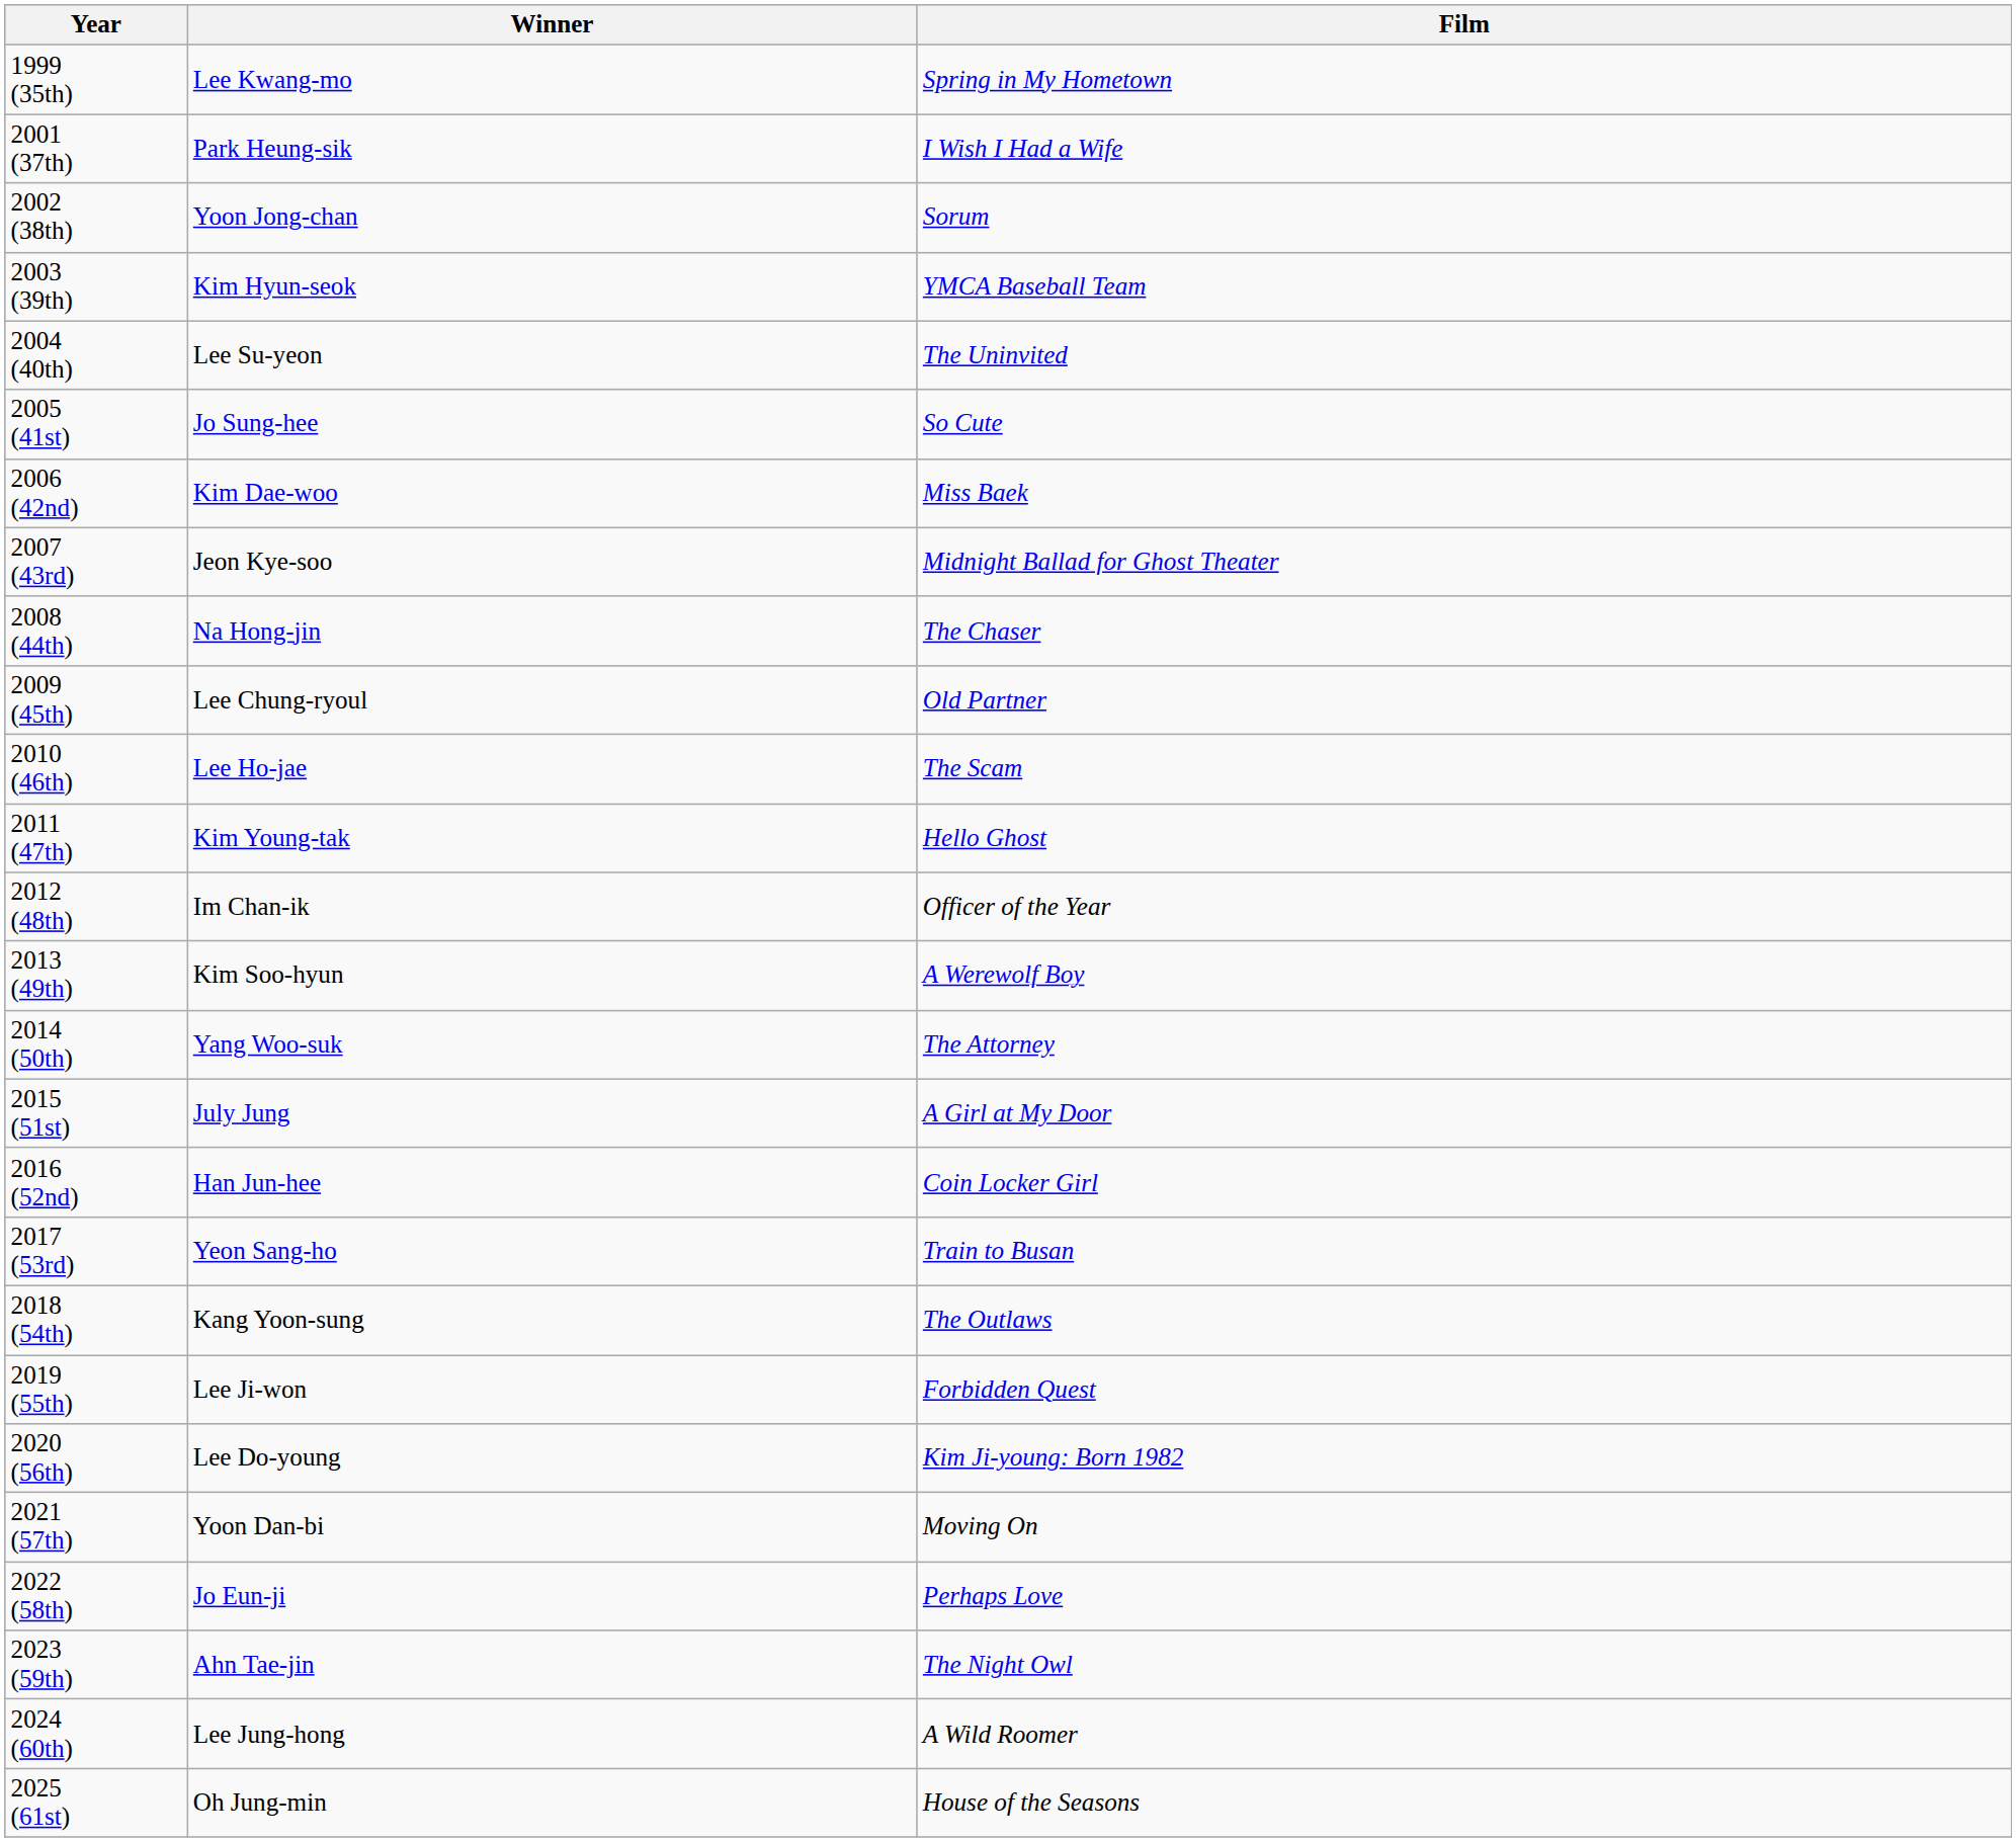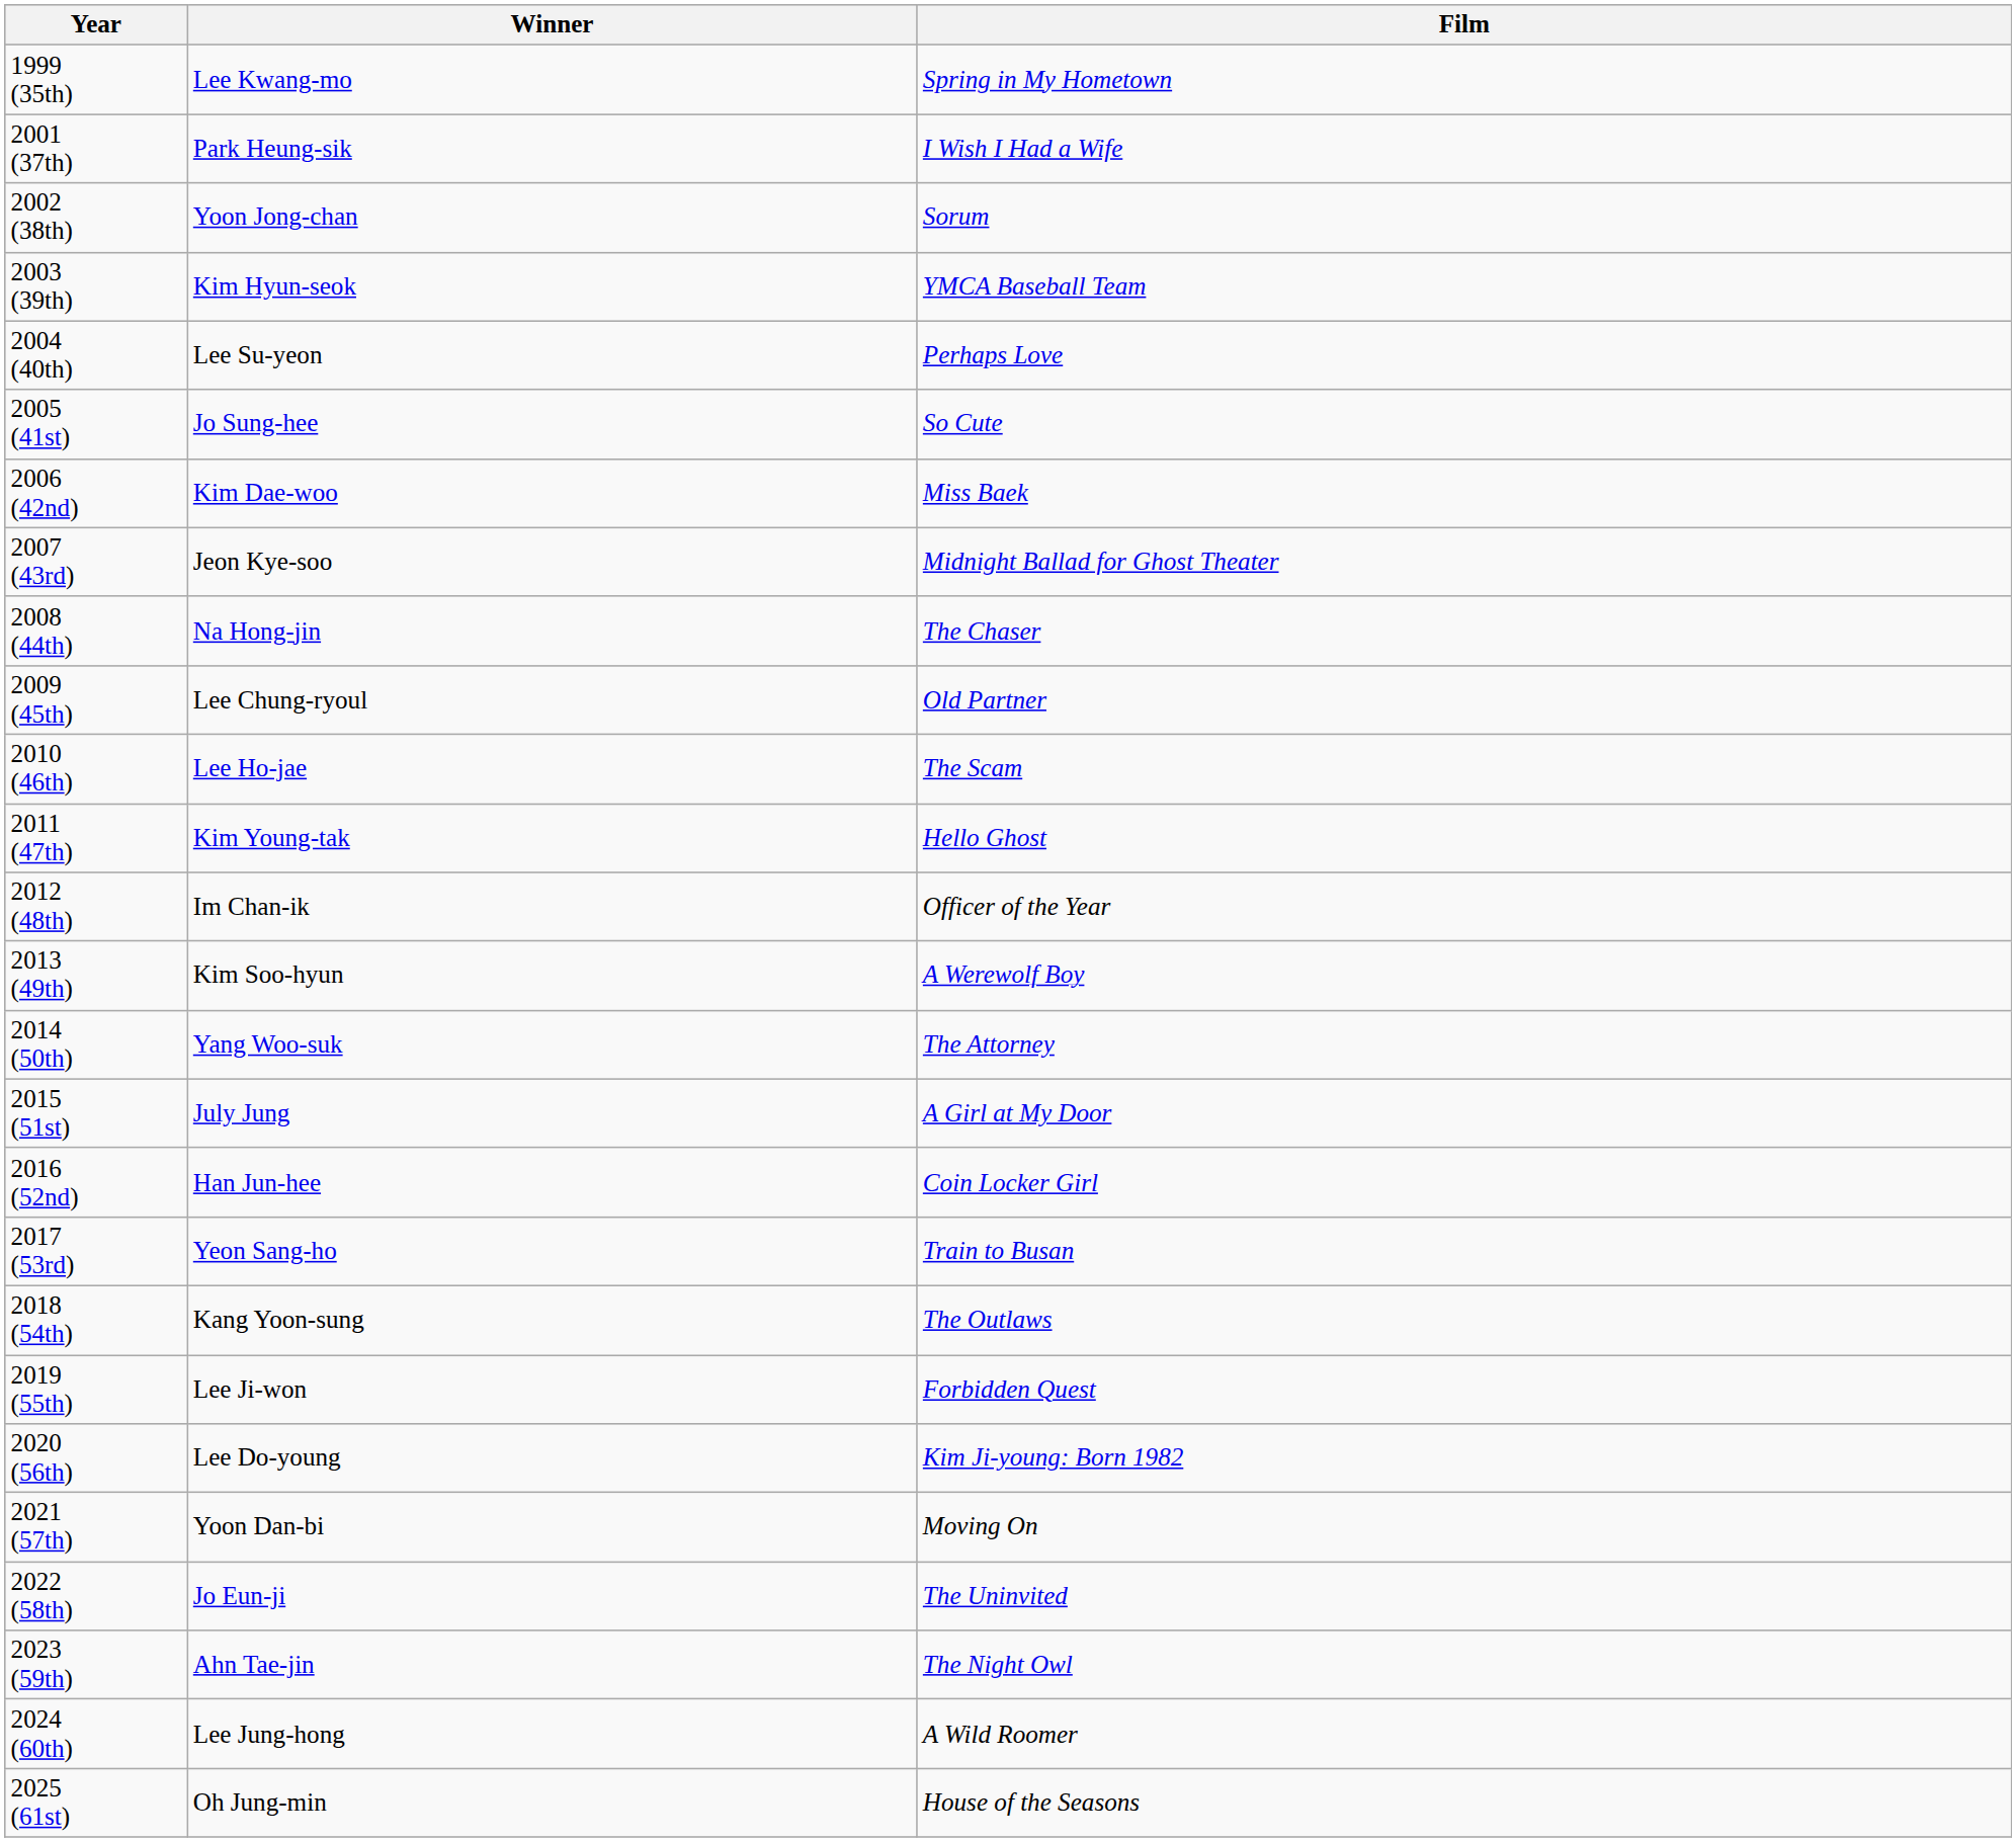2004 (40th) | Film: The Uninvited -> Perhaps Love
2022 (58th) | Film: Perhaps Love -> The Uninvited
